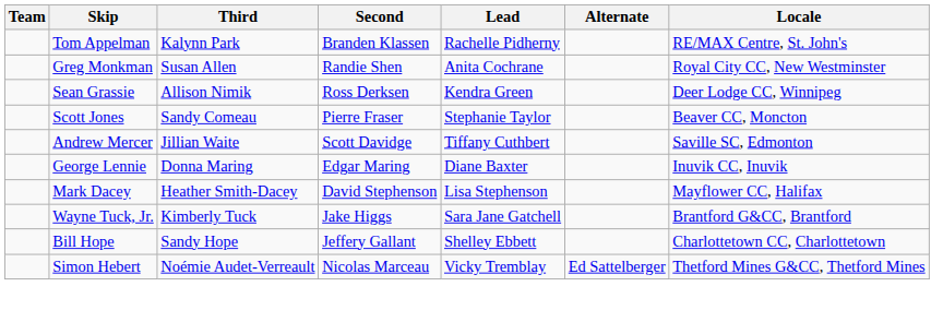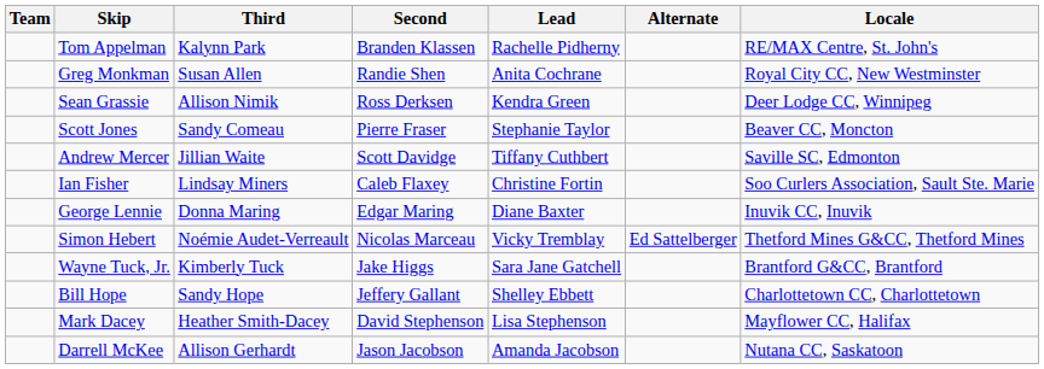+ row: Ian Fisher | Lindsay Miners | Caleb Flaxey | Christine Fortin | Soo Curlers Association, Sault Ste. Marie
rows swapped: Mark Dacey <-> Simon Hebert
+ row: Darrell McKee | Allison Gerhardt | Jason Jacobson | Amanda Jacobson | Nutana CC, Saskatoon
